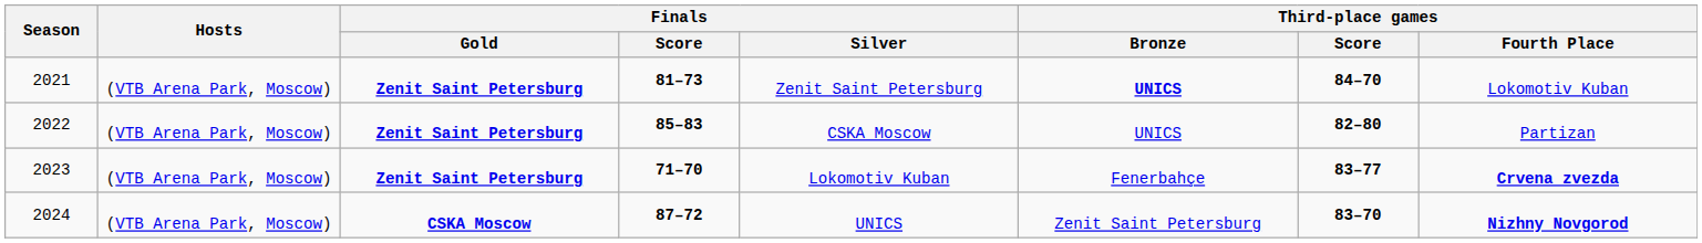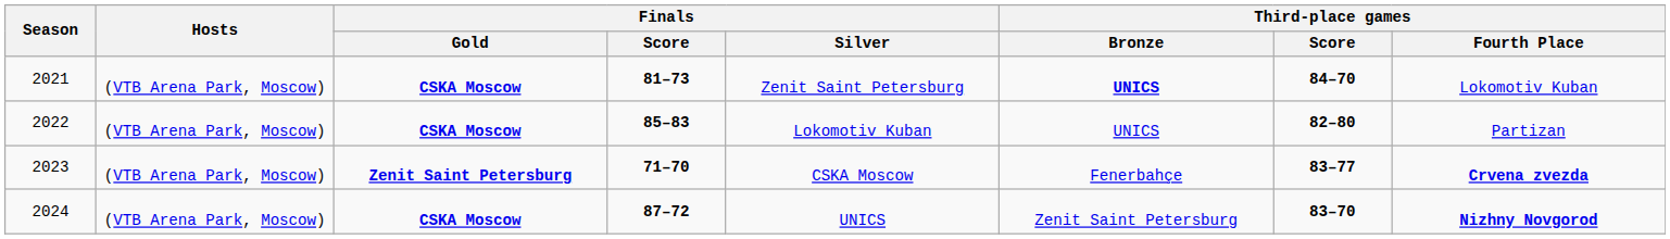2021 | Finals / Gold: Zenit Saint Petersburg -> CSKA Moscow
2022 | Finals / Gold: Zenit Saint Petersburg -> CSKA Moscow
2022 | Finals / Silver: CSKA Moscow -> Lokomotiv Kuban
2023 | Finals / Silver: Lokomotiv Kuban -> CSKA Moscow
